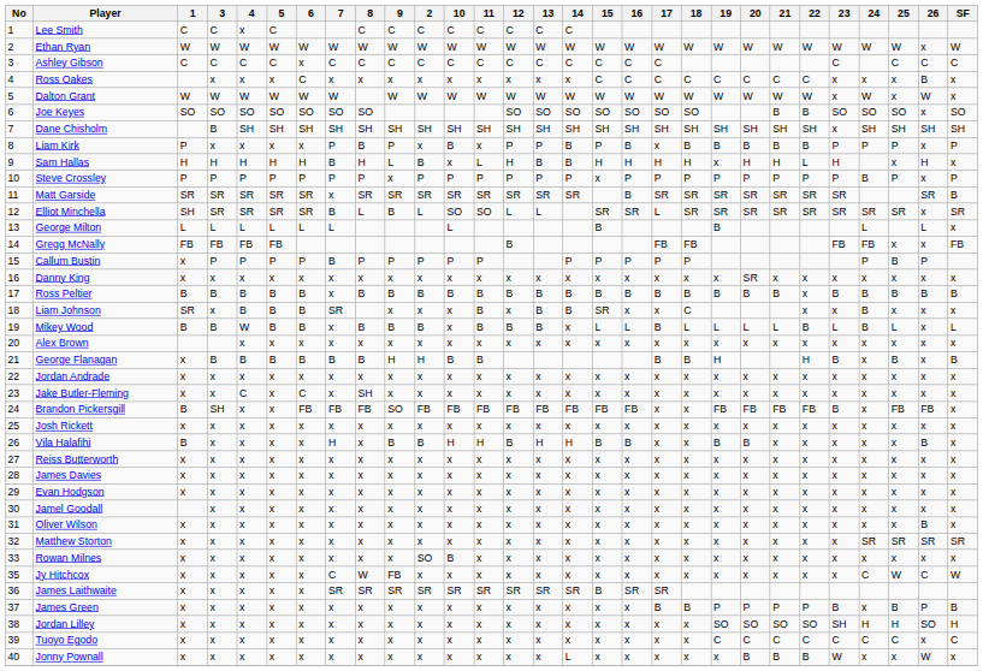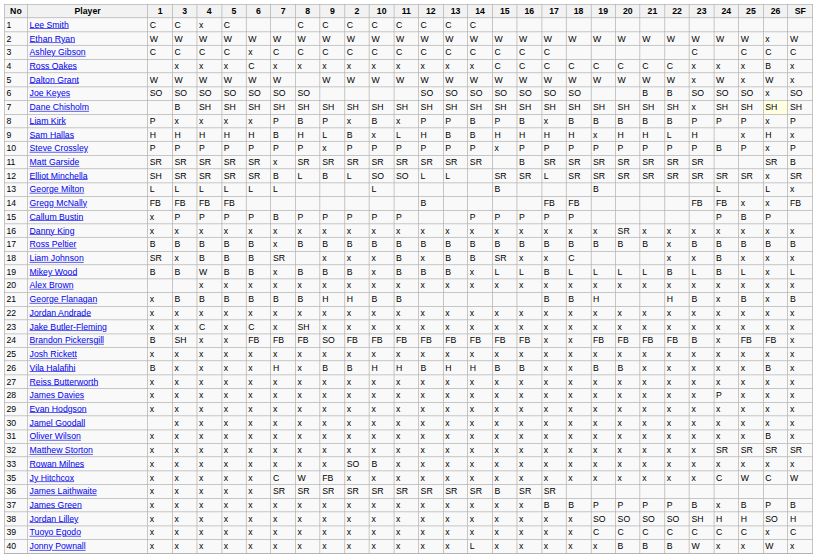Dane Chisholm | 26: no background -> lightyellow background
James Davies | 24: x -> P
